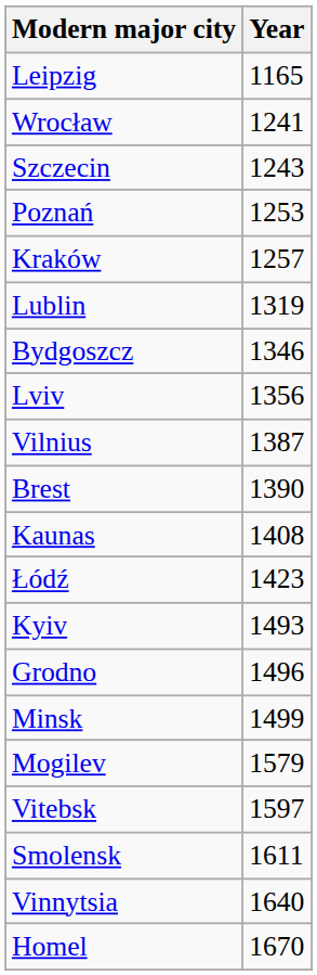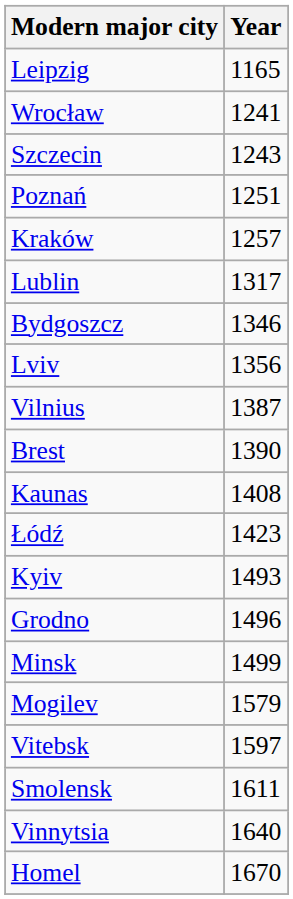Poznań | Year: 1253 -> 1251
Lublin | Year: 1319 -> 1317
